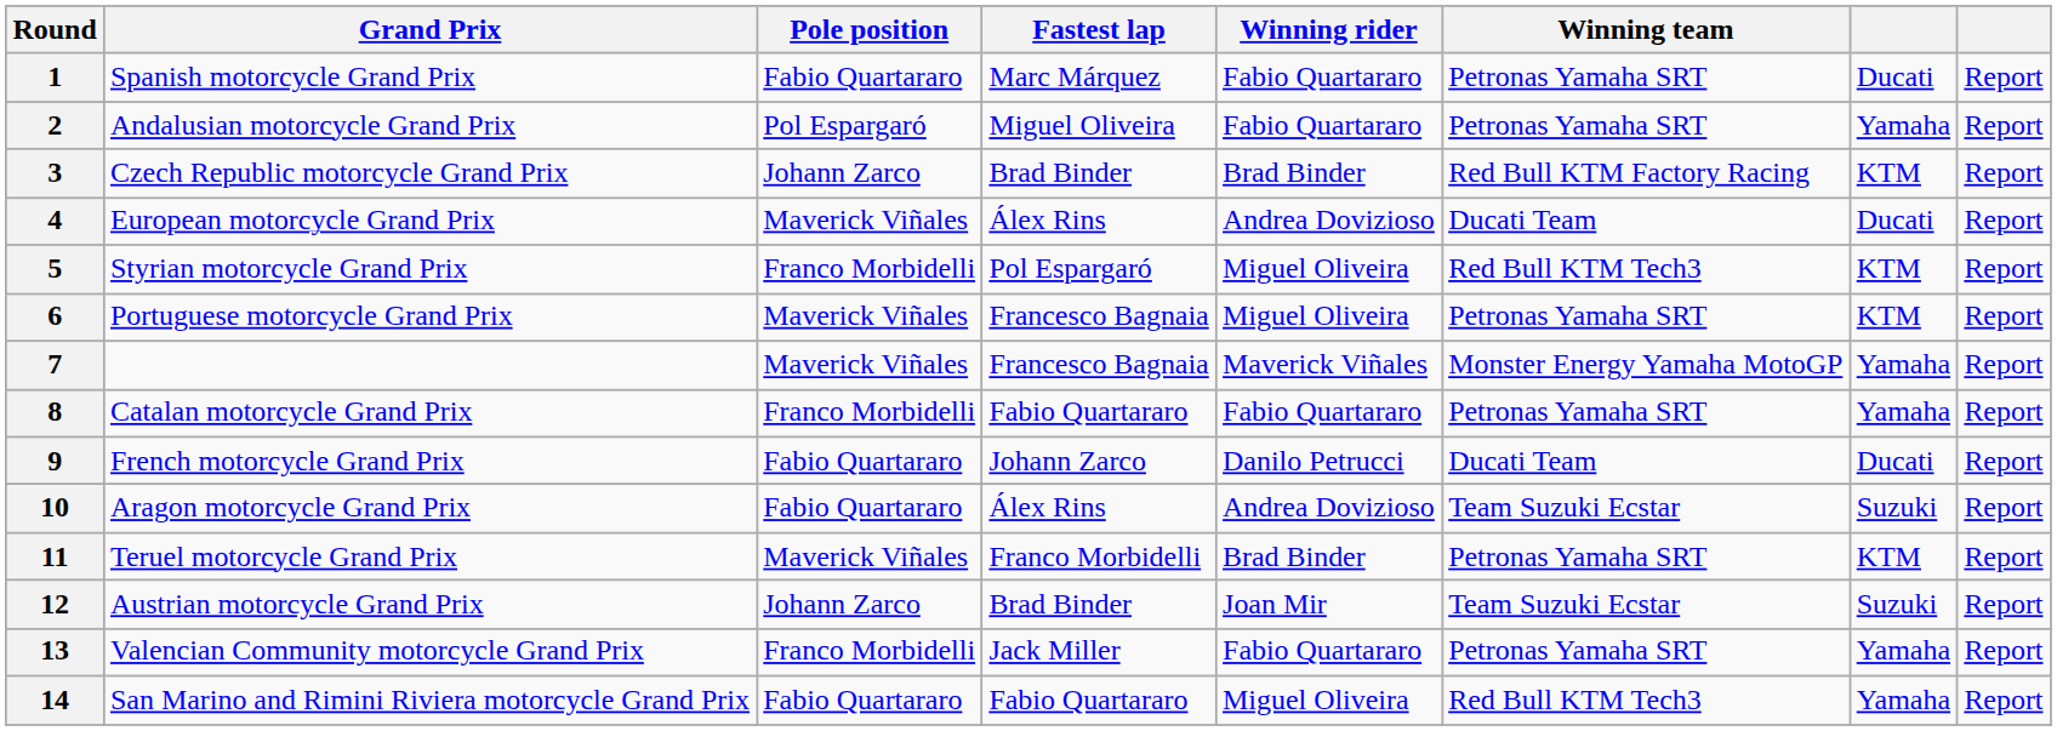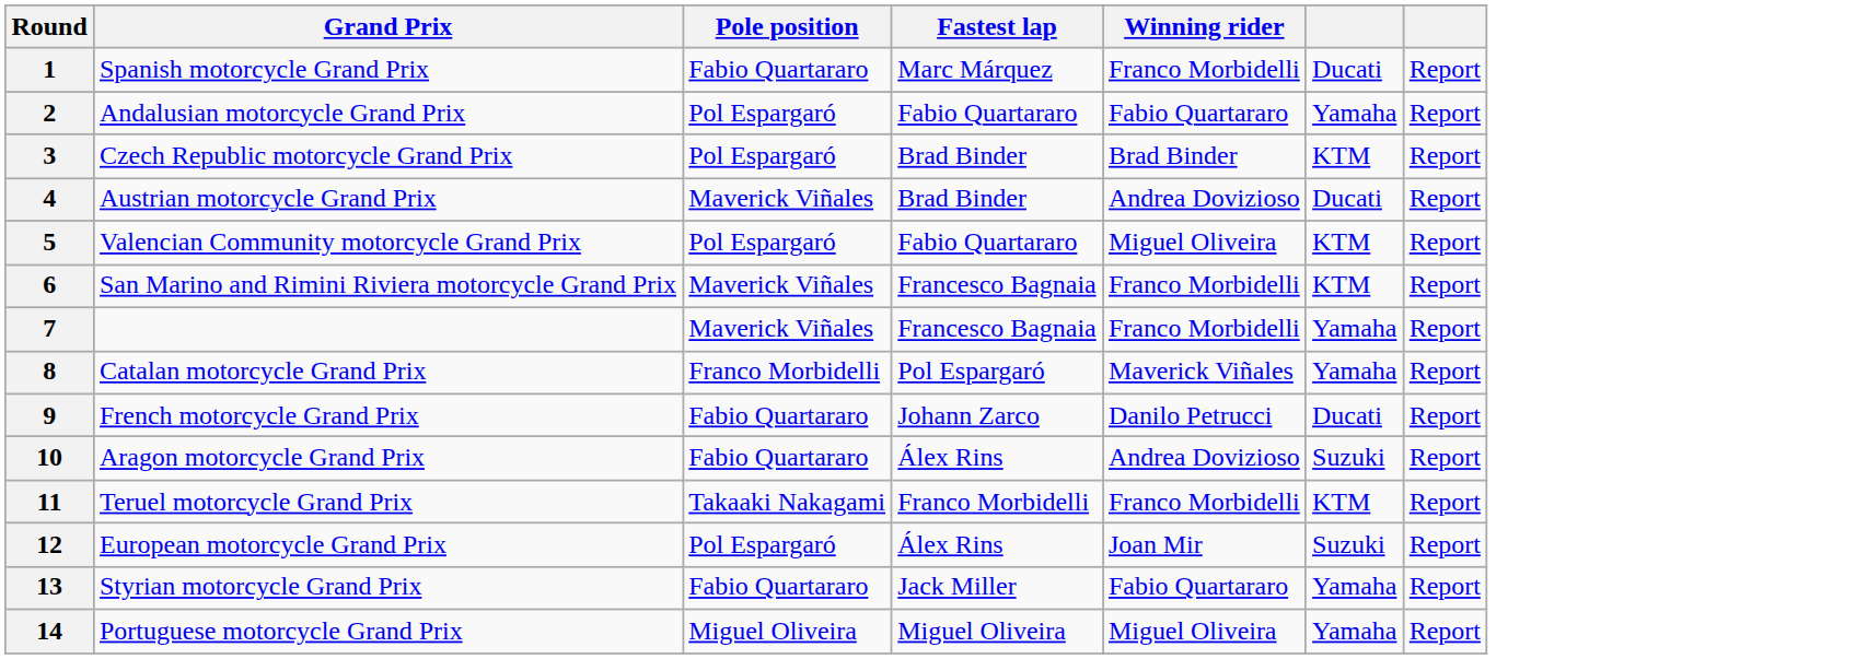- column: Winning team | Petronas Yamaha SRT | Petronas Yamaha SRT | Red Bull KTM Factory Racing | Ducati Team | Red Bull KTM Tech3 | Petronas Yamaha SRT | Monster Energy Yamaha MotoGP | Petronas Yamaha SRT | Ducati Team | Team Suzuki Ecstar | Petronas Yamaha SRT | Team Suzuki Ecstar | Petronas Yamaha SRT | Red Bull KTM Tech3
1 | Winning rider: Fabio Quartararo -> Franco Morbidelli
2 | Fastest lap: Miguel Oliveira -> Fabio Quartararo
3 | Pole position: Johann Zarco -> Pol Espargaró
4 | Grand Prix: European motorcycle Grand Prix -> Austrian motorcycle Grand Prix
4 | Fastest lap: Álex Rins -> Brad Binder
5 | Grand Prix: Styrian motorcycle Grand Prix -> Valencian Community motorcycle Grand Prix
5 | Pole position: Franco Morbidelli -> Pol Espargaró
5 | Fastest lap: Pol Espargaró -> Fabio Quartararo
6 | Grand Prix: Portuguese motorcycle Grand Prix -> San Marino and Rimini Riviera motorcycle Grand Prix
6 | Winning rider: Miguel Oliveira -> Franco Morbidelli
7 | Winning rider: Maverick Viñales -> Franco Morbidelli
8 | Fastest lap: Fabio Quartararo -> Pol Espargaró
8 | Winning rider: Fabio Quartararo -> Maverick Viñales
11 | Pole position: Maverick Viñales -> Takaaki Nakagami
11 | Winning rider: Brad Binder -> Franco Morbidelli
12 | Grand Prix: Austrian motorcycle Grand Prix -> European motorcycle Grand Prix
12 | Pole position: Johann Zarco -> Pol Espargaró
12 | Fastest lap: Brad Binder -> Álex Rins
13 | Grand Prix: Valencian Community motorcycle Grand Prix -> Styrian motorcycle Grand Prix
13 | Pole position: Franco Morbidelli -> Fabio Quartararo
14 | Grand Prix: San Marino and Rimini Riviera motorcycle Grand Prix -> Portuguese motorcycle Grand Prix
14 | Pole position: Fabio Quartararo -> Miguel Oliveira
14 | Fastest lap: Fabio Quartararo -> Miguel Oliveira
